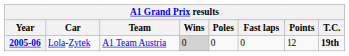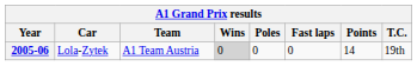2005-06 | Points: 12 -> 14
2005-06 | T.C.: bold -> normal
